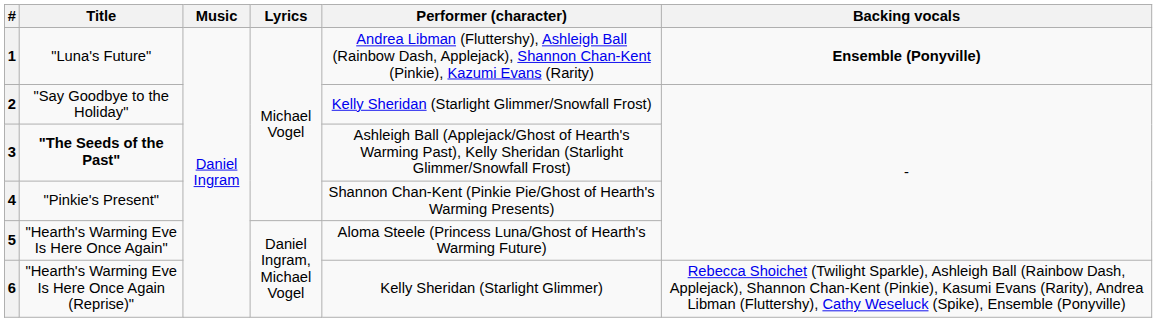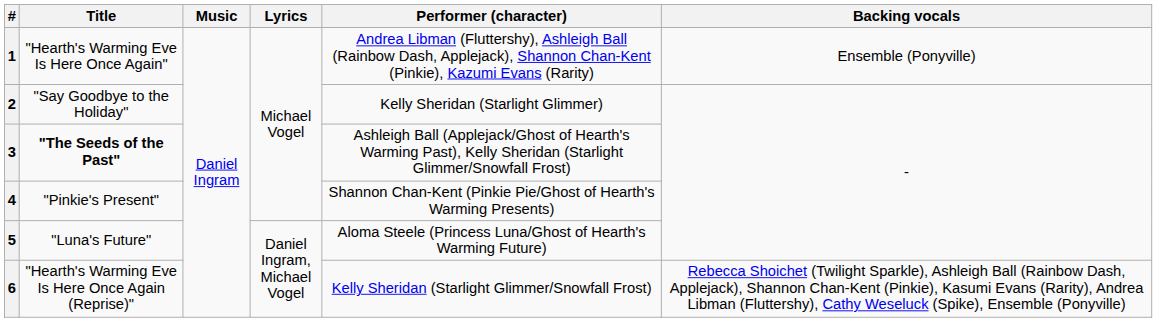1 | Title: "Luna's Future" -> "Hearth's Warming Eve Is Here Once Again"
1 | Backing vocals: bold -> normal
2 | Performer (character): Kelly Sheridan (Starlight Glimmer/Snowfall Frost) -> Kelly Sheridan (Starlight Glimmer)
5 | Title: "Hearth's Warming Eve Is Here Once Again" -> "Luna's Future"
6 | Performer (character): Kelly Sheridan (Starlight Glimmer) -> Kelly Sheridan (Starlight Glimmer/Snowfall Frost)
